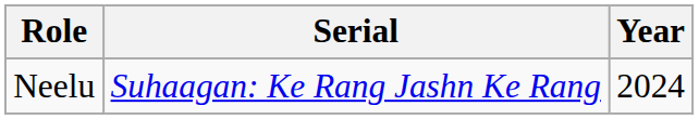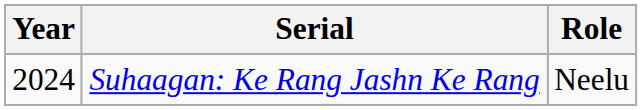columns swapped: Year <-> Role
